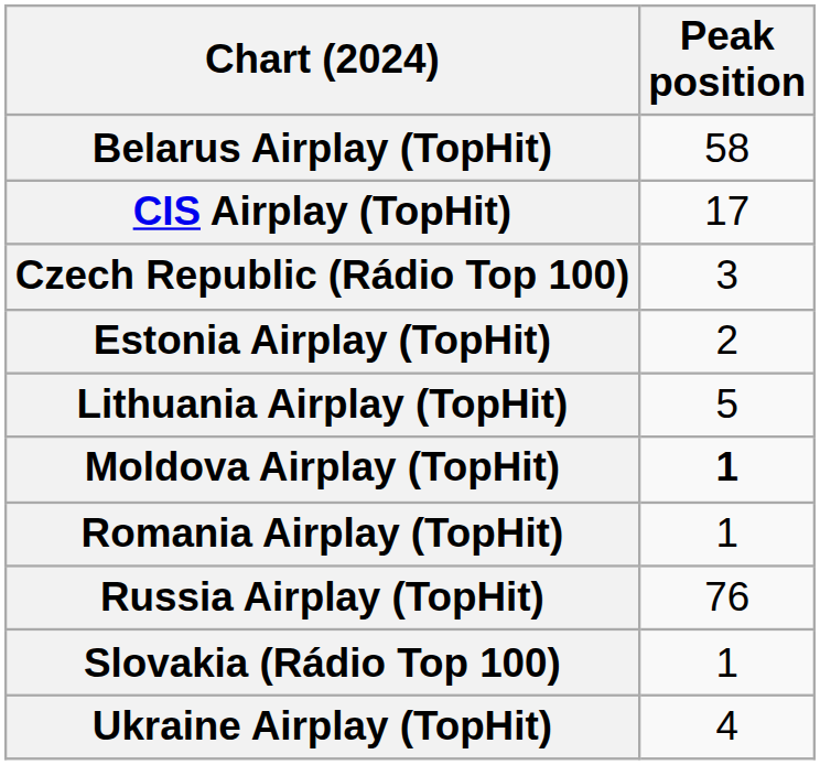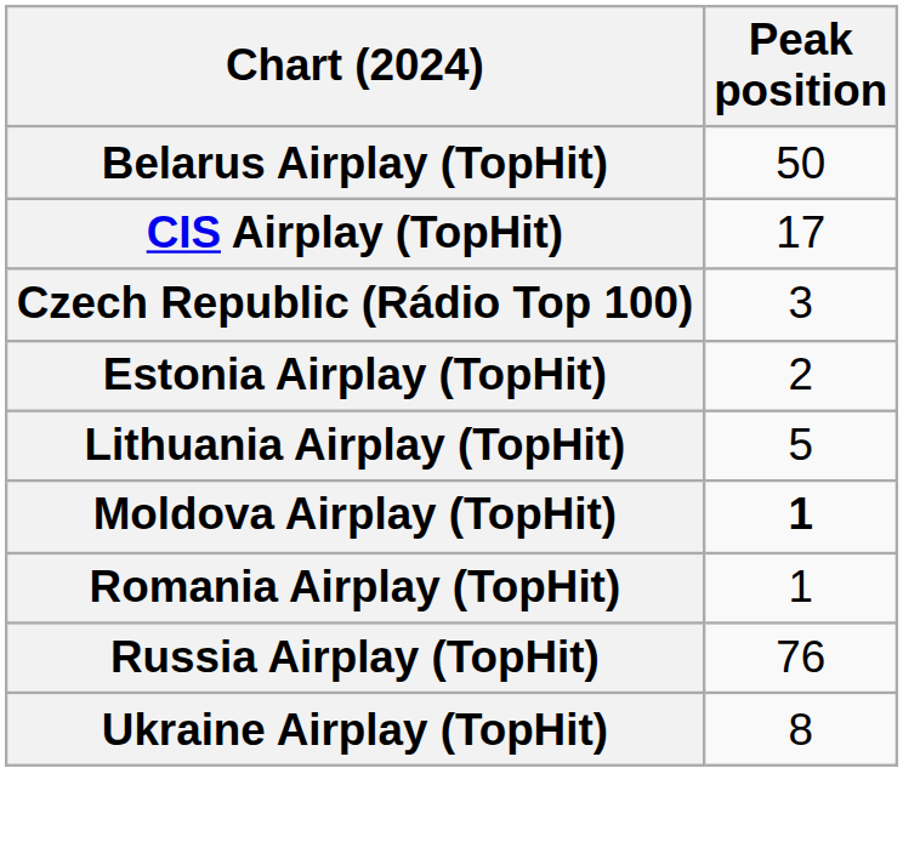Belarus Airplay (TopHit) | Peak position: 58 -> 50
- row: Slovakia (Rádio Top 100) | 1
Ukraine Airplay (TopHit) | Peak position: 4 -> 8
